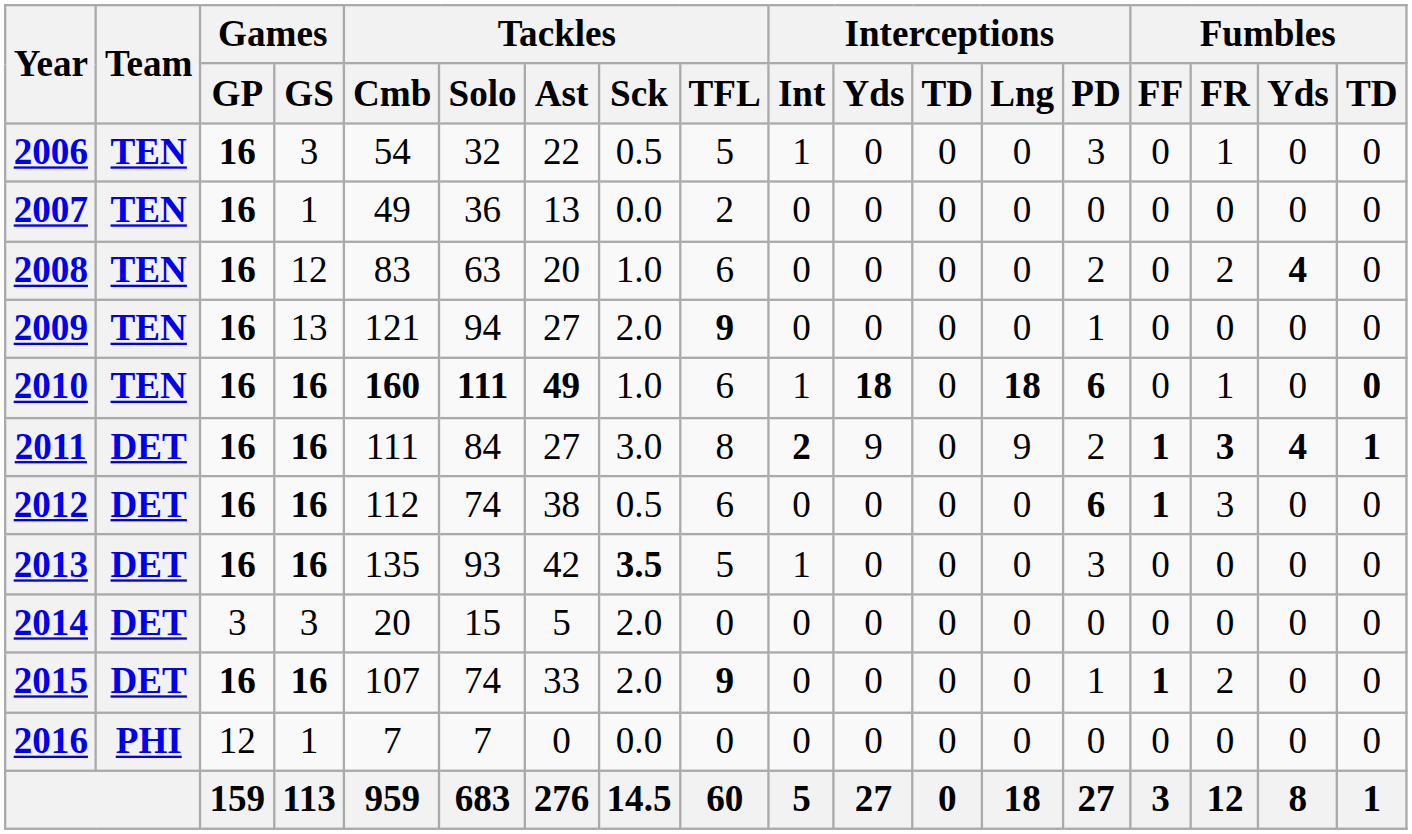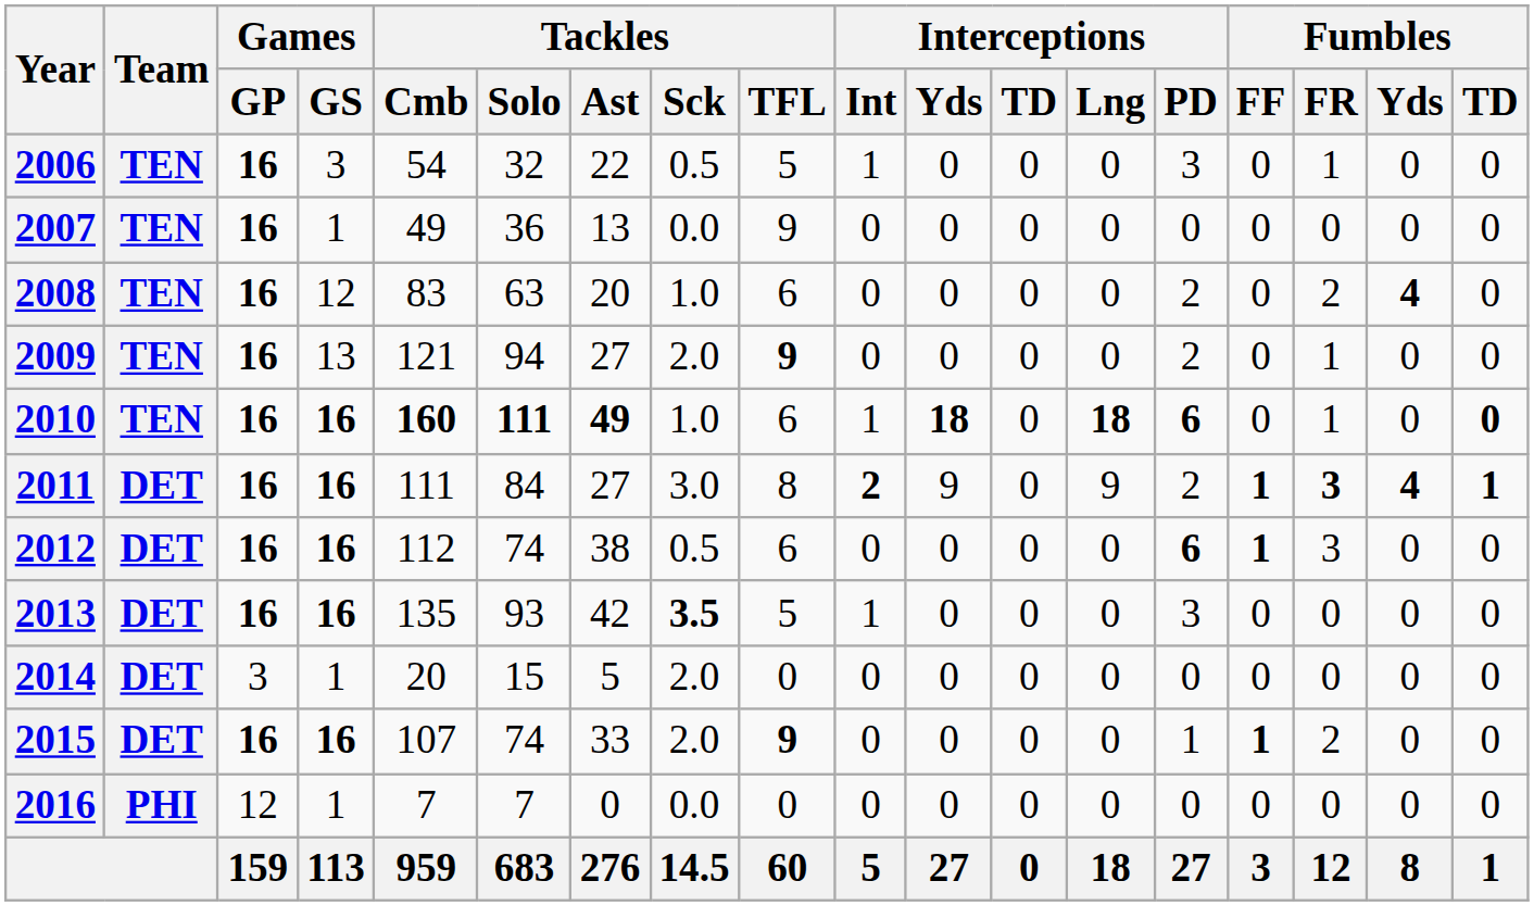2007 | Tackles / TFL: 2 -> 9
2009 | Interceptions / PD: 1 -> 2
2009 | Fumbles / FR: 0 -> 1
2014 | Games / GS: 3 -> 1
